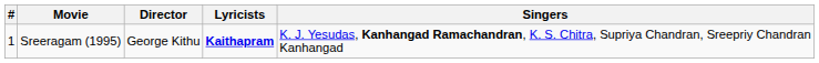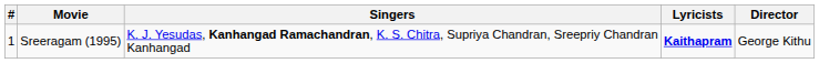columns swapped: Director <-> Singers
